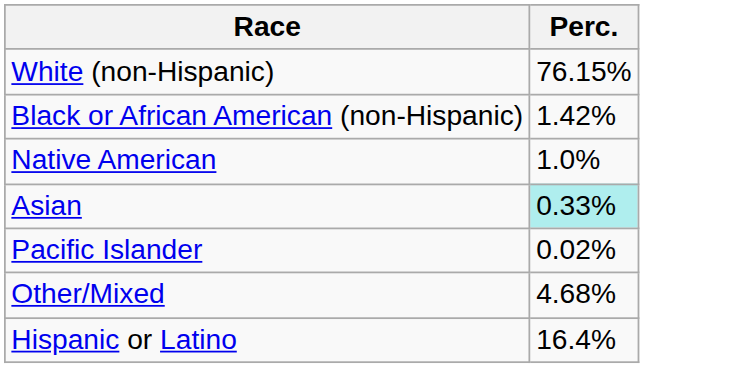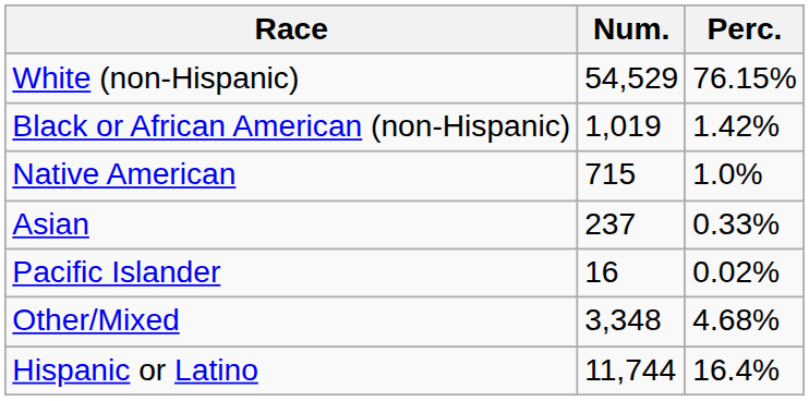+ column: Num. | 54,529 | 1,019 | 715 | 237 | 16 | 3,348 | 11,744
Asian | Perc.: paleturquoise background -> no background
